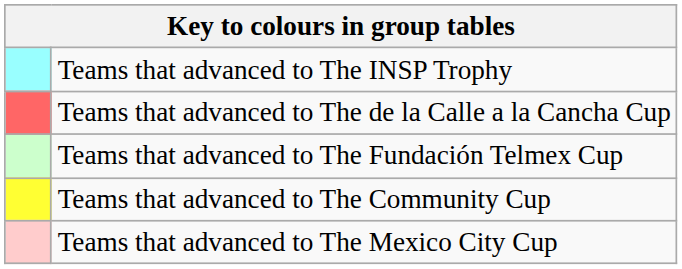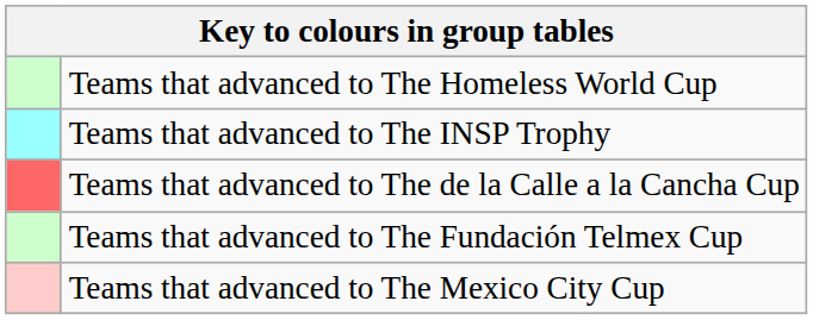+ row: Teams that advanced to The Homeless World Cup
- row: Teams that advanced to The Community Cup
